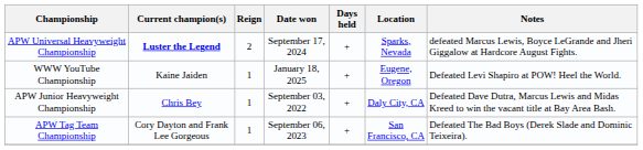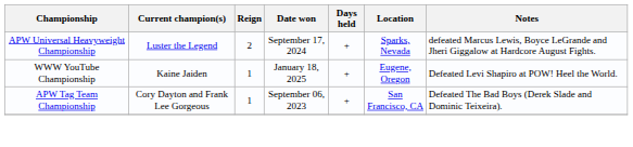APW Universal Heavyweight Championship | Current champion(s): bold -> normal
- row: APW Junior Heavyweight Championship | Chris Bey | 1 | September 03, 2022 | + | Daly City, CA | Defeated Dave Dutra, Marcus Lewis and Midas Kreed to win the vacant title at Bay Area Bash.
